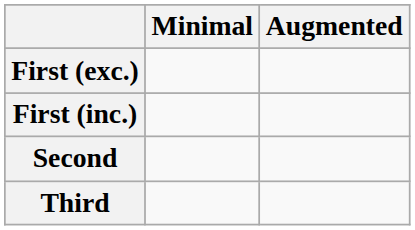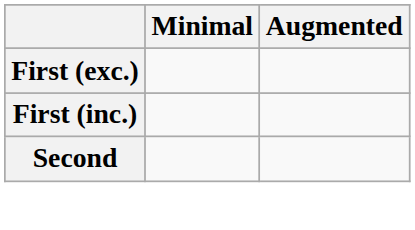- row: Third
